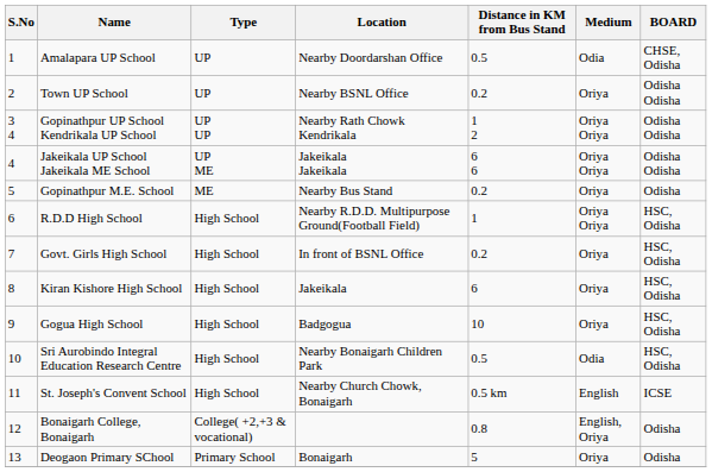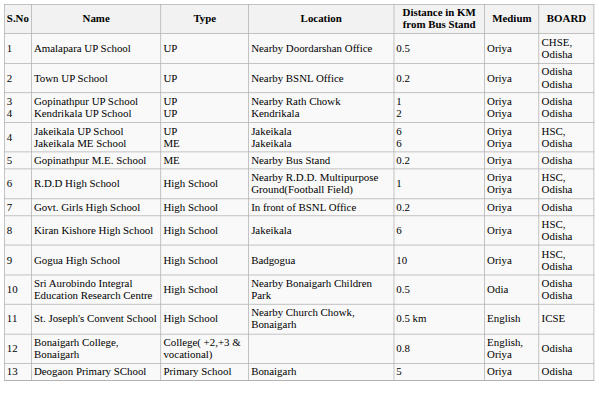Amalapara UP School | Medium: Odia -> Oriya
Jakeikala UP School Jakeikala ME School | BOARD: Odisha Odisha -> HSC, Odisha
Govt. Girls High School | BOARD: HSC, Odisha -> Odisha
Sri Aurobindo Integral Education Research Centre | BOARD: HSC, Odisha -> Odisha Odisha
